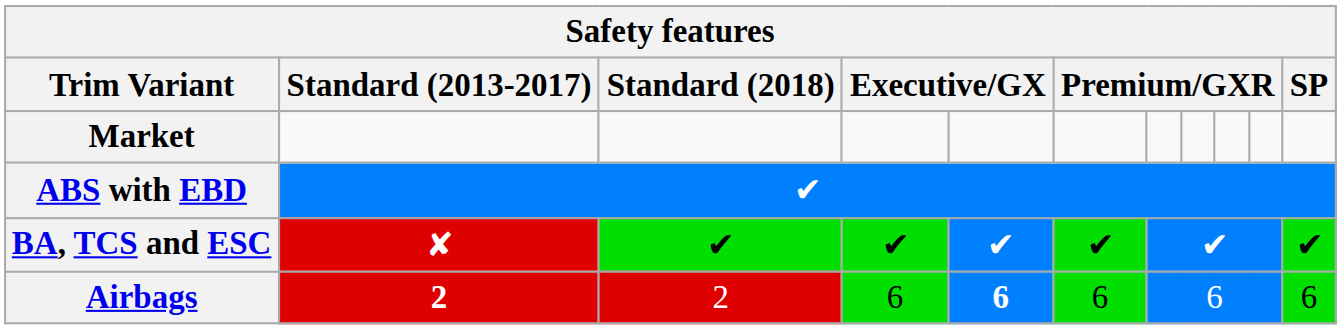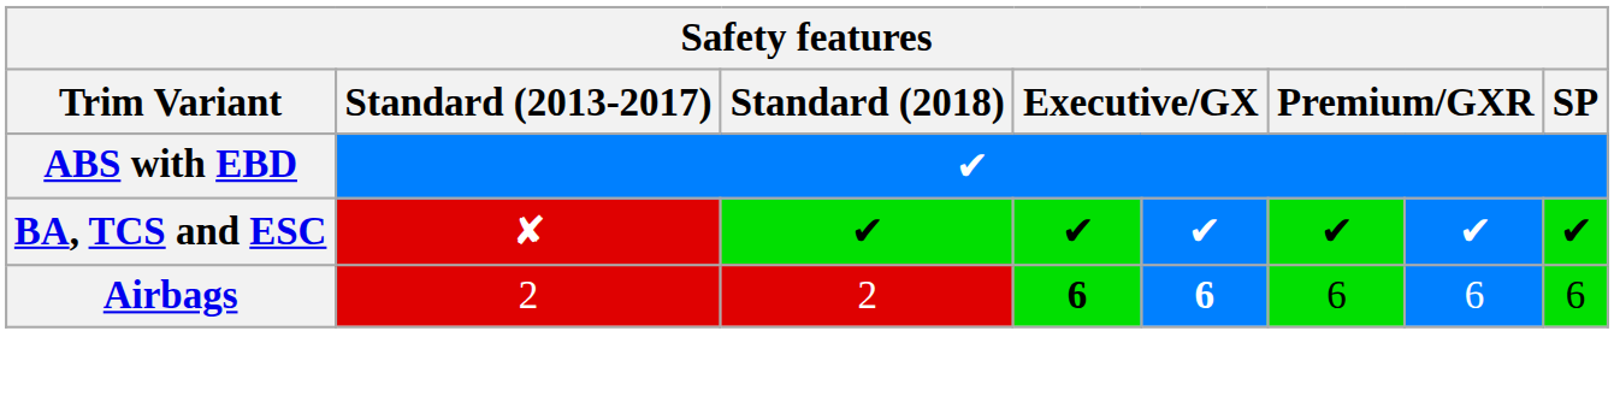- row: Market
Airbags | Standard (2013-2017): bold -> normal
Airbags | column 4: normal -> bold
